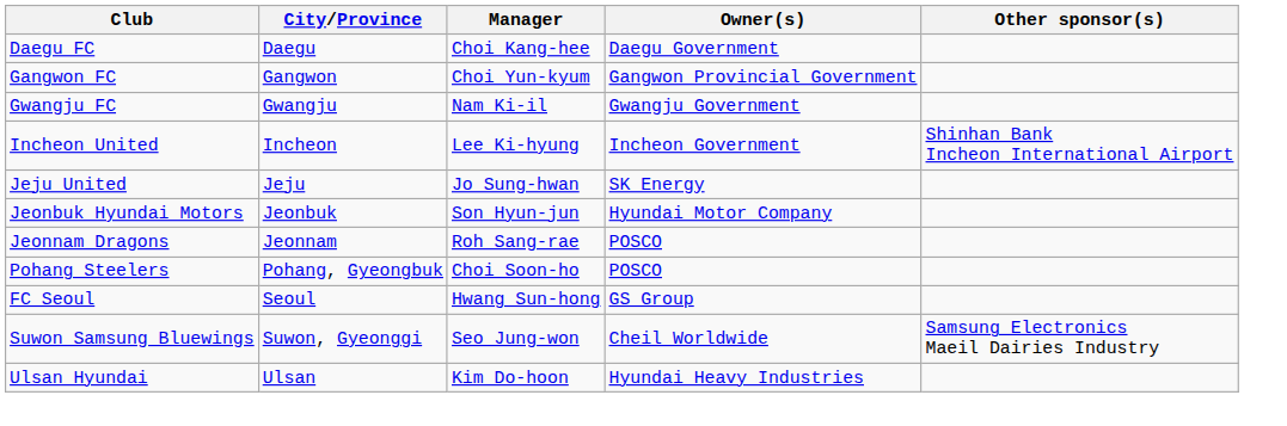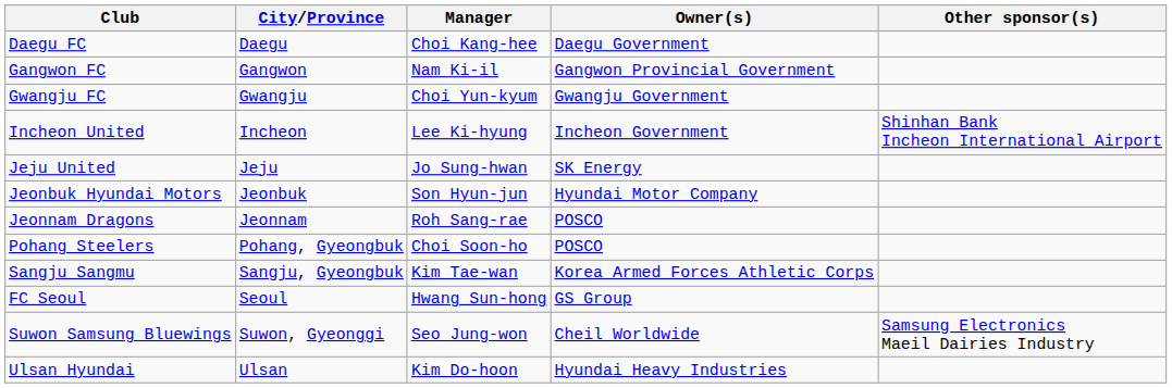Gangwon FC | Manager: Choi Yun-kyum -> Nam Ki-il
Gwangju FC | Manager: Nam Ki-il -> Choi Yun-kyum
+ row: Sangju Sangmu | Sangju, Gyeongbuk | Kim Tae-wan | Korea Armed Forces Athletic Corps
